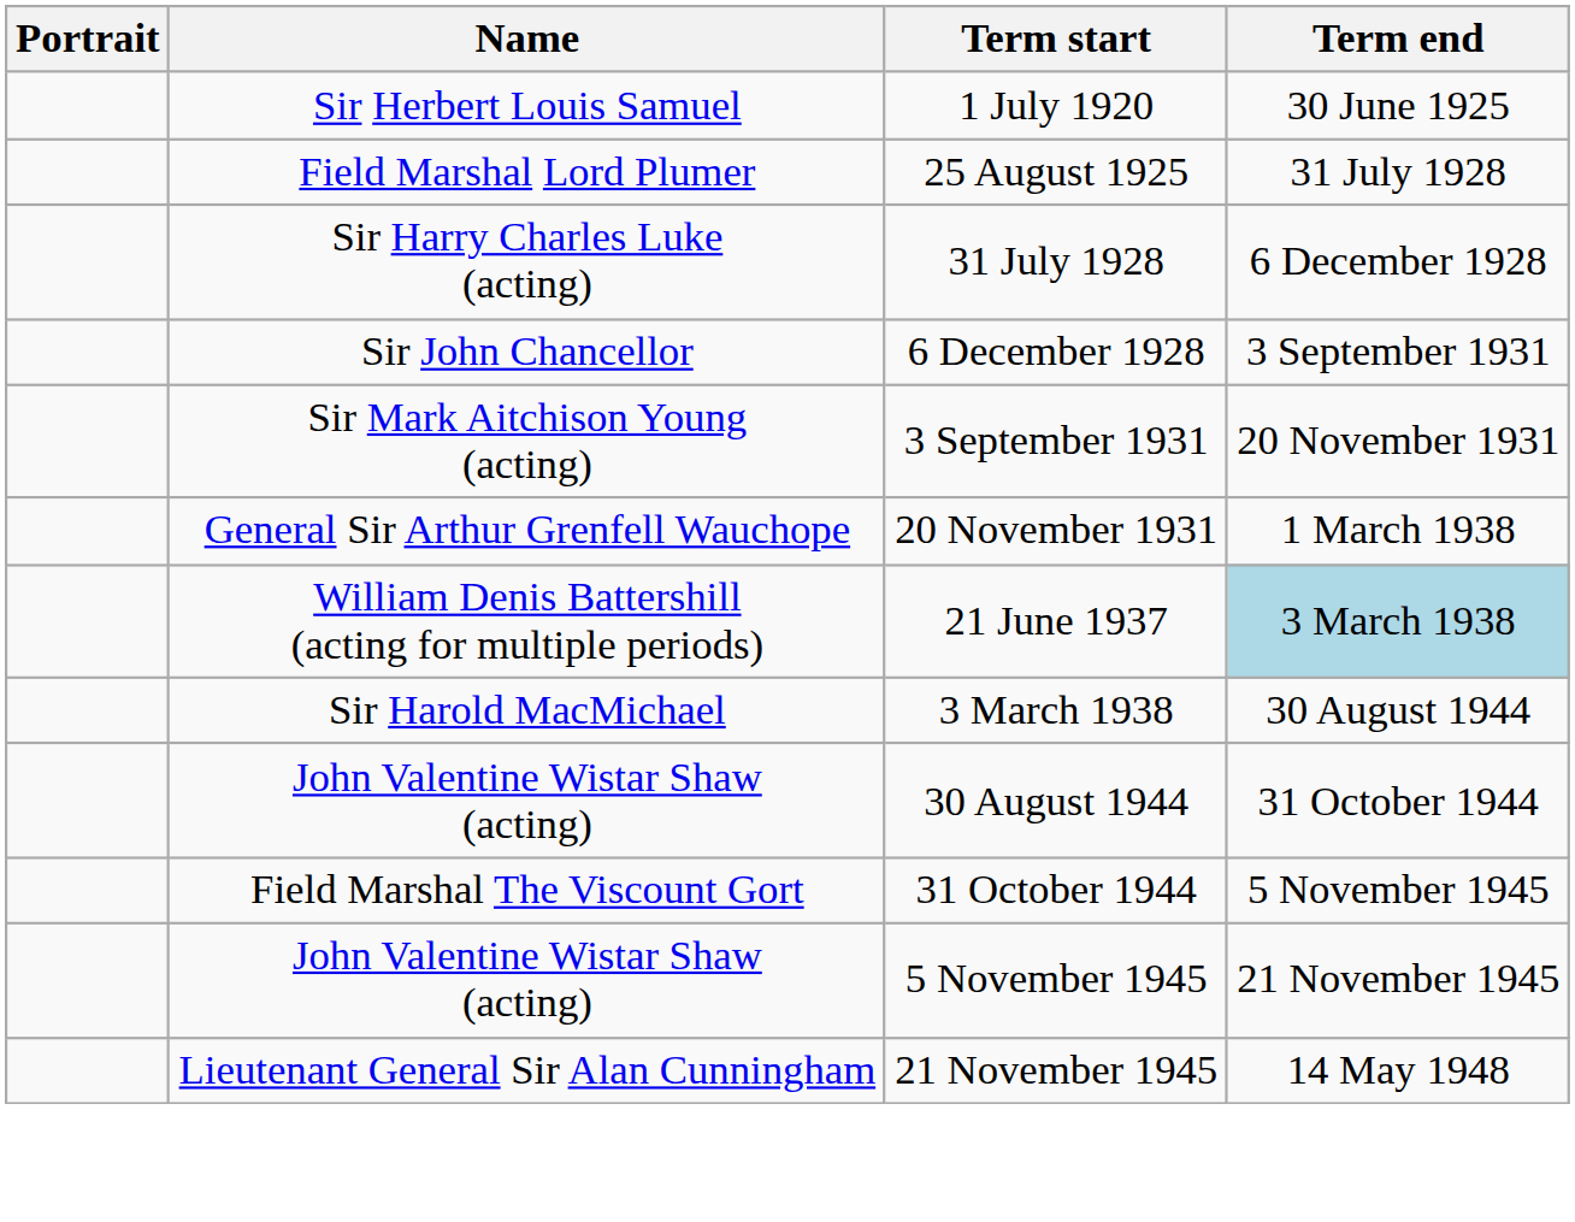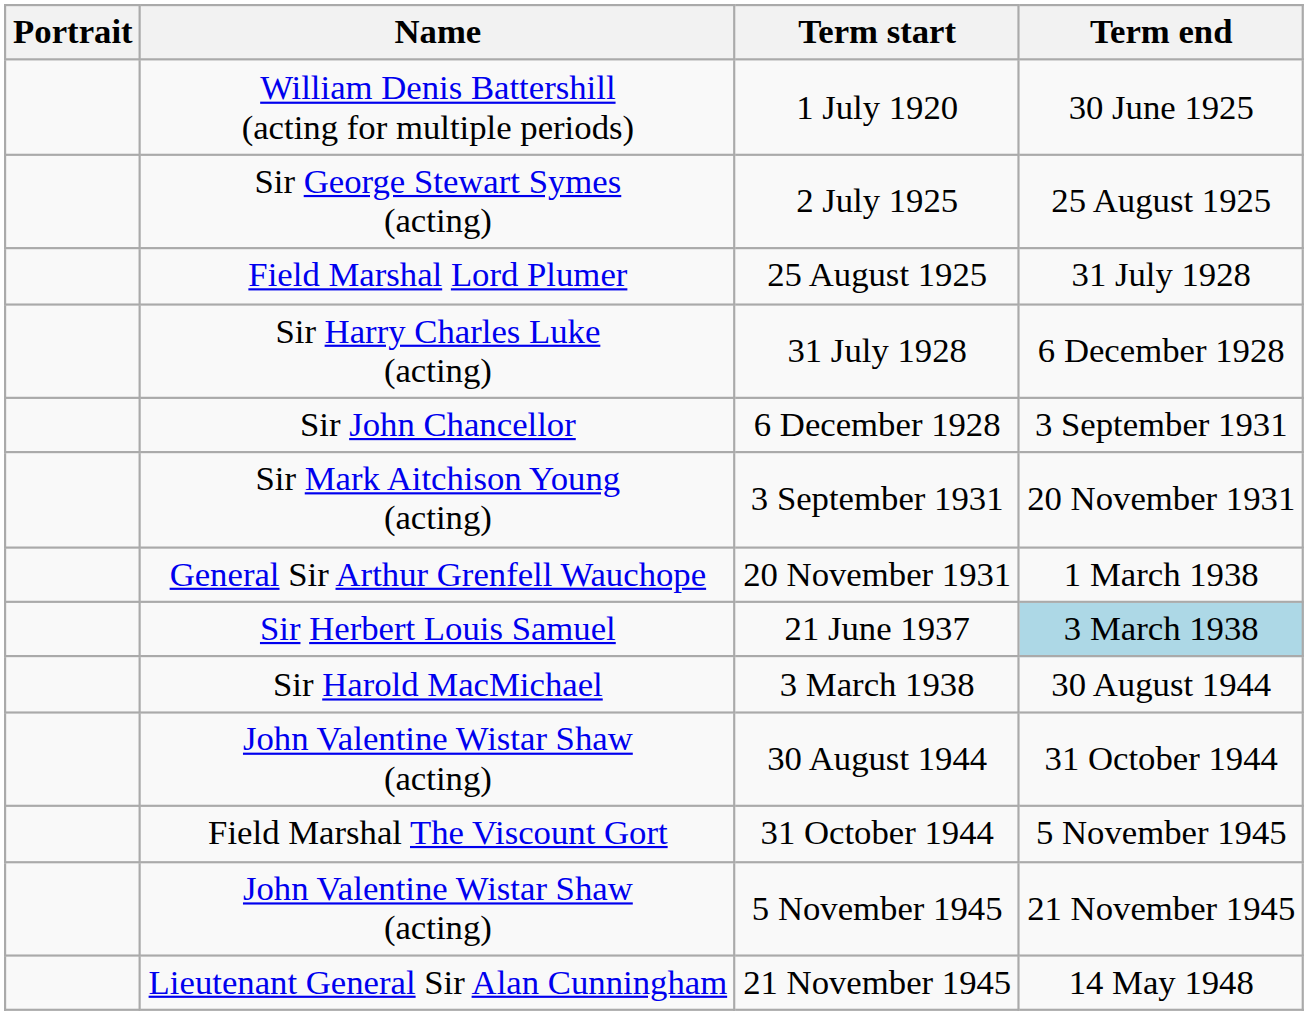1 July 1920 | Name: Sir Herbert Louis Samuel -> William Denis Battershill (acting for multiple periods)
+ row: Sir George Stewart Symes (acting) | 2 July 1925 | 25 August 1925
21 June 1937 | Name: William Denis Battershill (acting for multiple periods) -> Sir Herbert Louis Samuel
